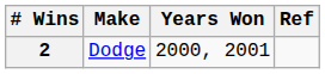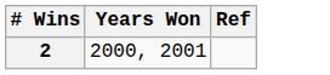- column: Make | Dodge
